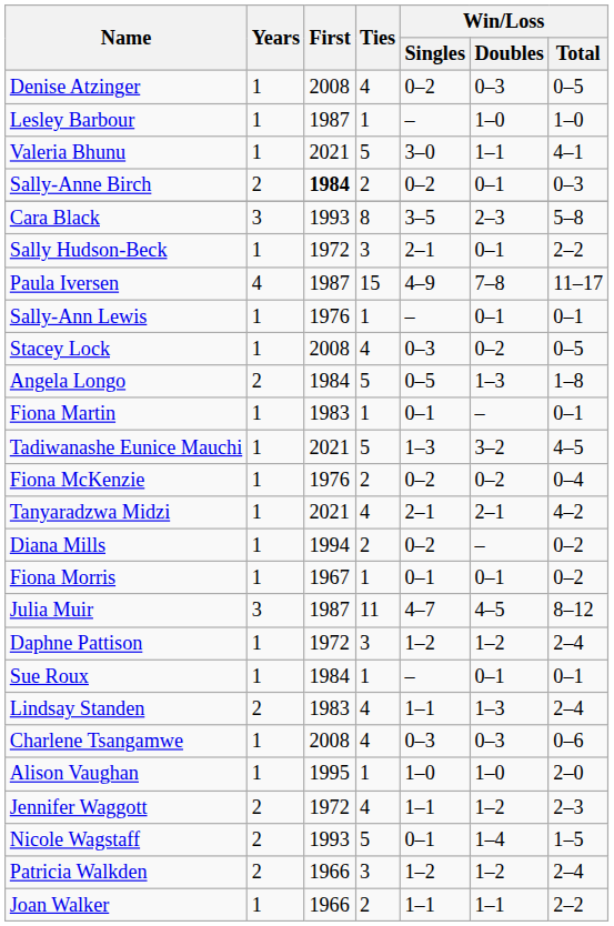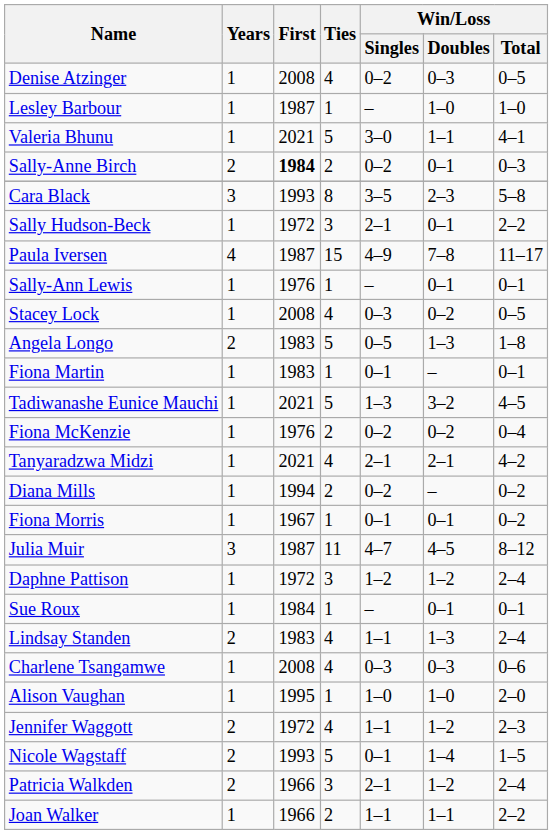Angela Longo | First: 1984 -> 1983
Patricia Walkden | Win/Loss / Singles: 1–2 -> 2–1
